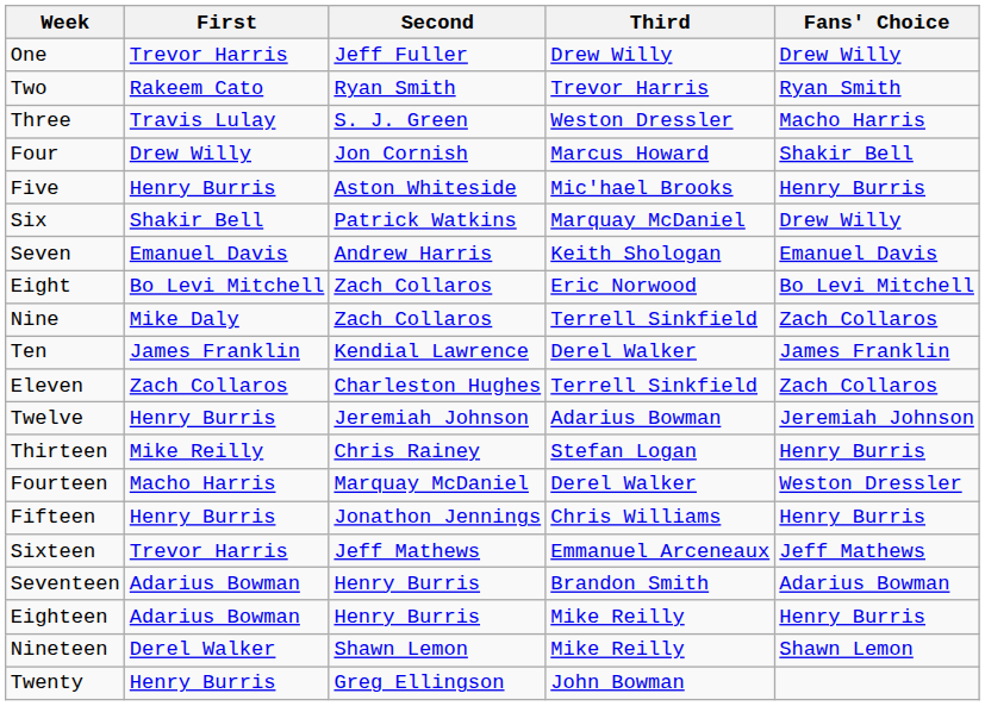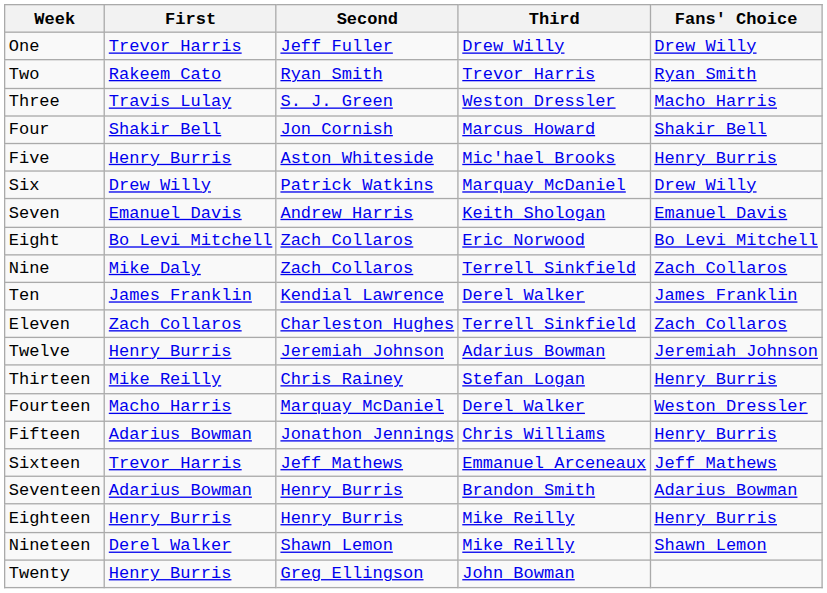Four | First: Drew Willy -> Shakir Bell
Six | First: Shakir Bell -> Drew Willy
Fifteen | First: Henry Burris -> Adarius Bowman
Eighteen | First: Adarius Bowman -> Henry Burris
